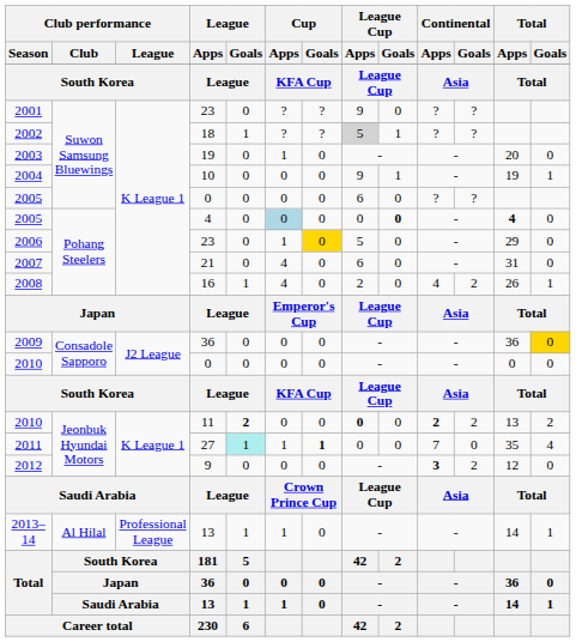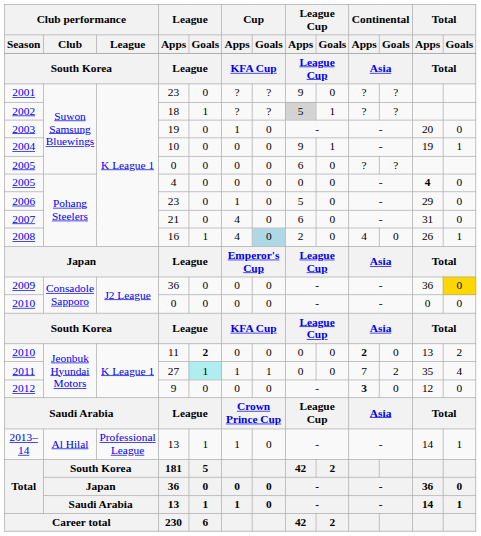2005 / 4 | Cup / Apps: lightblue background -> no background
2005 / 4 | League Cup / Goals: bold -> normal
2006 | Cup / Goals: gold background -> no background
2008 | Cup / Goals: no background -> lightblue background
2008 | Continental / Goals: 2 -> 0
2010 / 11 | League Cup / Apps: bold -> normal
2010 / 11 | Continental / Goals: 2 -> 0
2011 | Cup / Goals: bold -> normal
2011 | Continental / Goals: 0 -> 2
2012 | Continental / Goals: 2 -> 0
